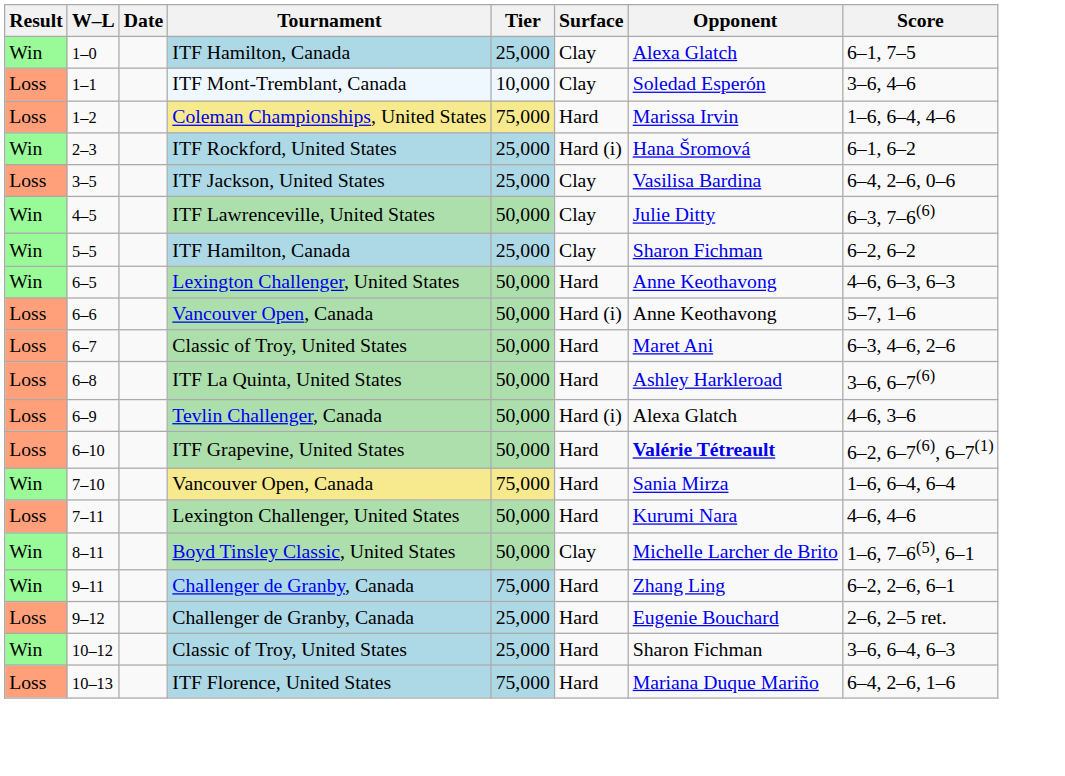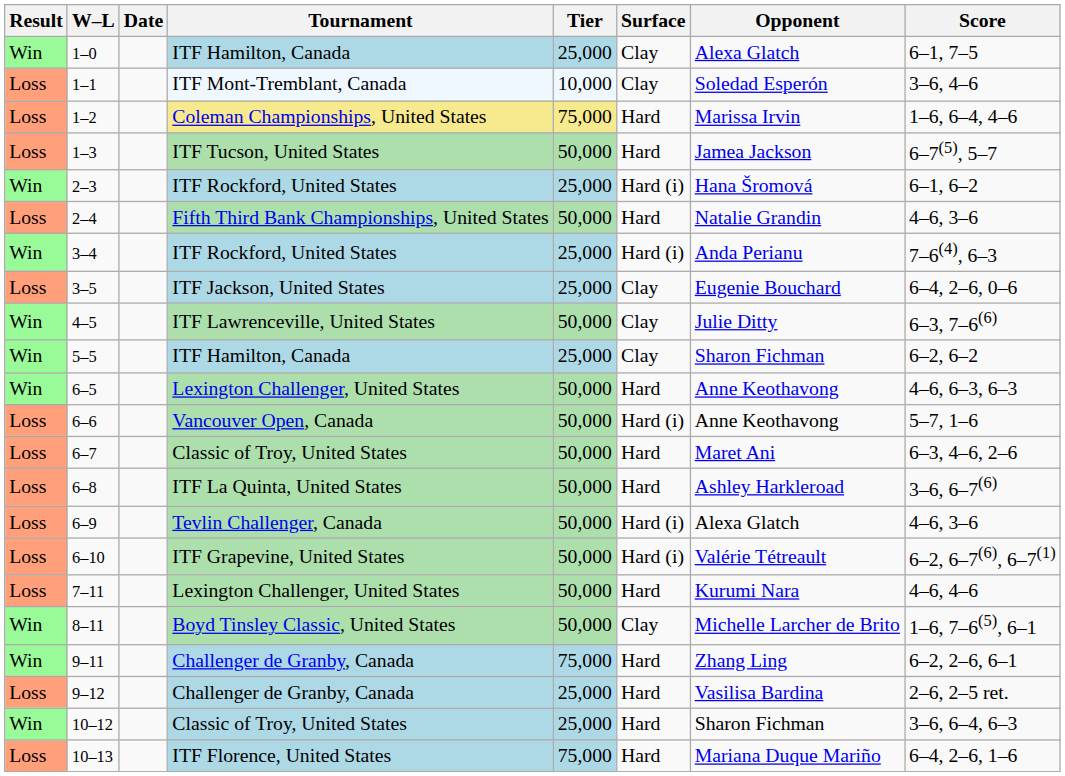+ row: Loss | 1–3 | ITF Tucson, United States | 50,000 | Hard | Jamea Jackson | 6–7(5), 5–7
+ row: Loss | 2–4 | Fifth Third Bank Championships, United States | 50,000 | Hard | Natalie Grandin | 4–6, 3–6
+ row: Win | 3–4 | ITF Rockford, United States | 25,000 | Hard (i) | Anda Perianu | 7–6(4), 6–3
3–5 | Opponent: Vasilisa Bardina -> Eugenie Bouchard
6–10 | Surface: Hard -> Hard (i)
6–10 | Opponent: bold -> normal
- row: Win | 7–10 | Vancouver Open, Canada | 75,000 | Hard | Sania Mirza | 1–6, 6–4, 6–4
9–12 | Opponent: Eugenie Bouchard -> Vasilisa Bardina
